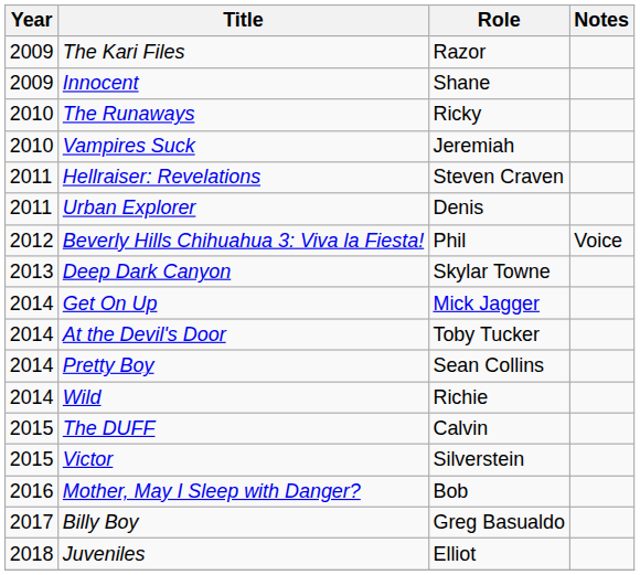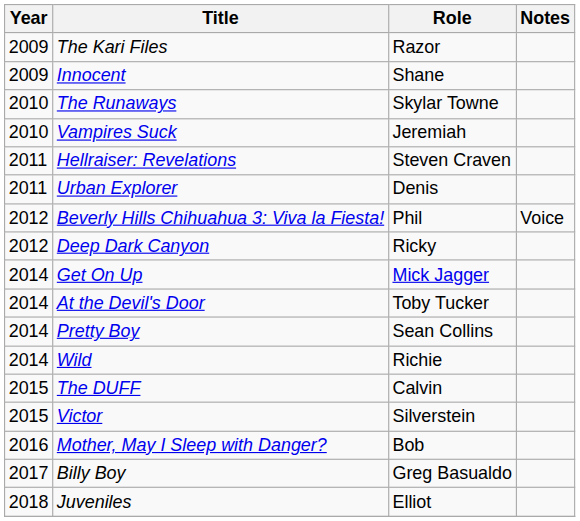The Runaways | Role: Ricky -> Skylar Towne
Deep Dark Canyon | Year: 2013 -> 2012
Deep Dark Canyon | Role: Skylar Towne -> Ricky
